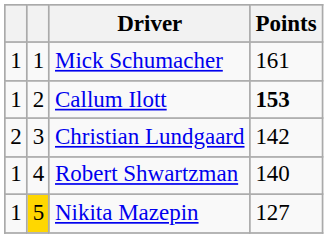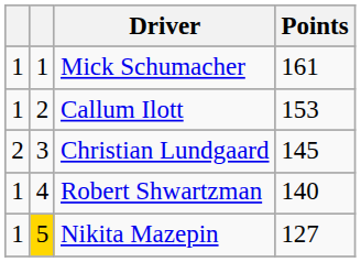Callum Ilott | Points: bold -> normal
Christian Lundgaard | Points: 142 -> 145
